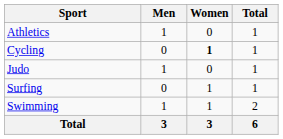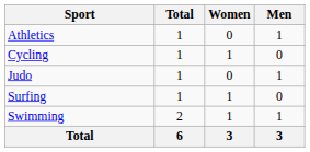columns swapped: Men <-> Total
Cycling | Women: bold -> normal
